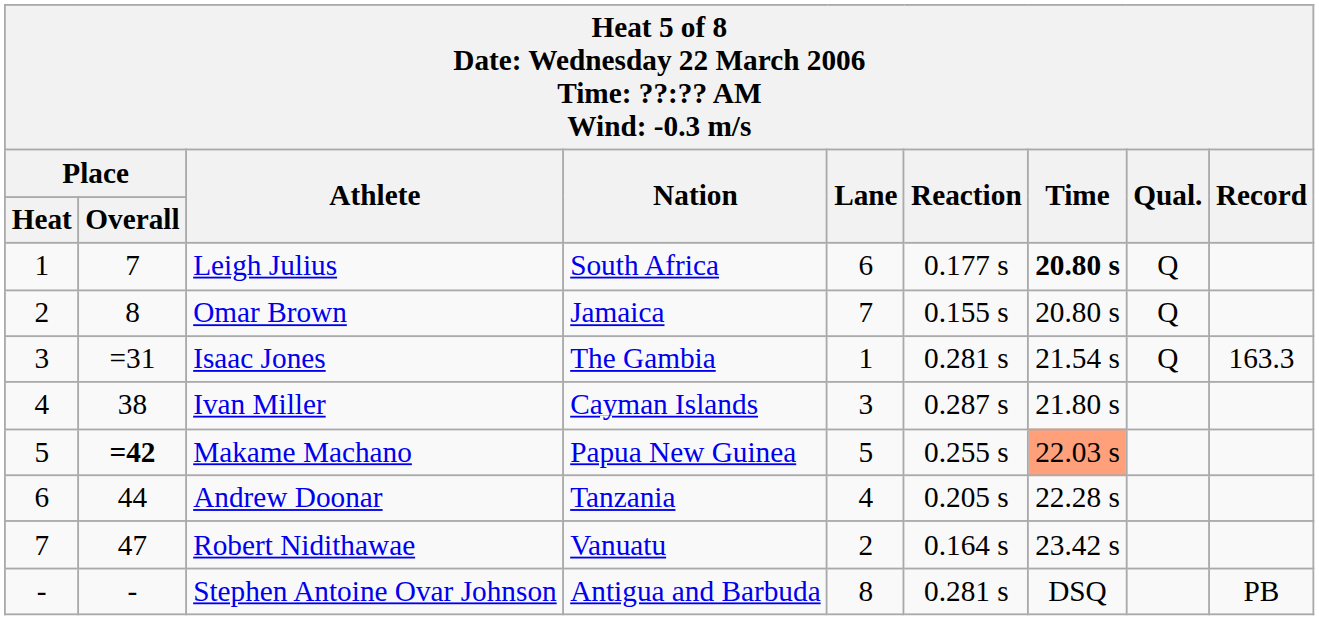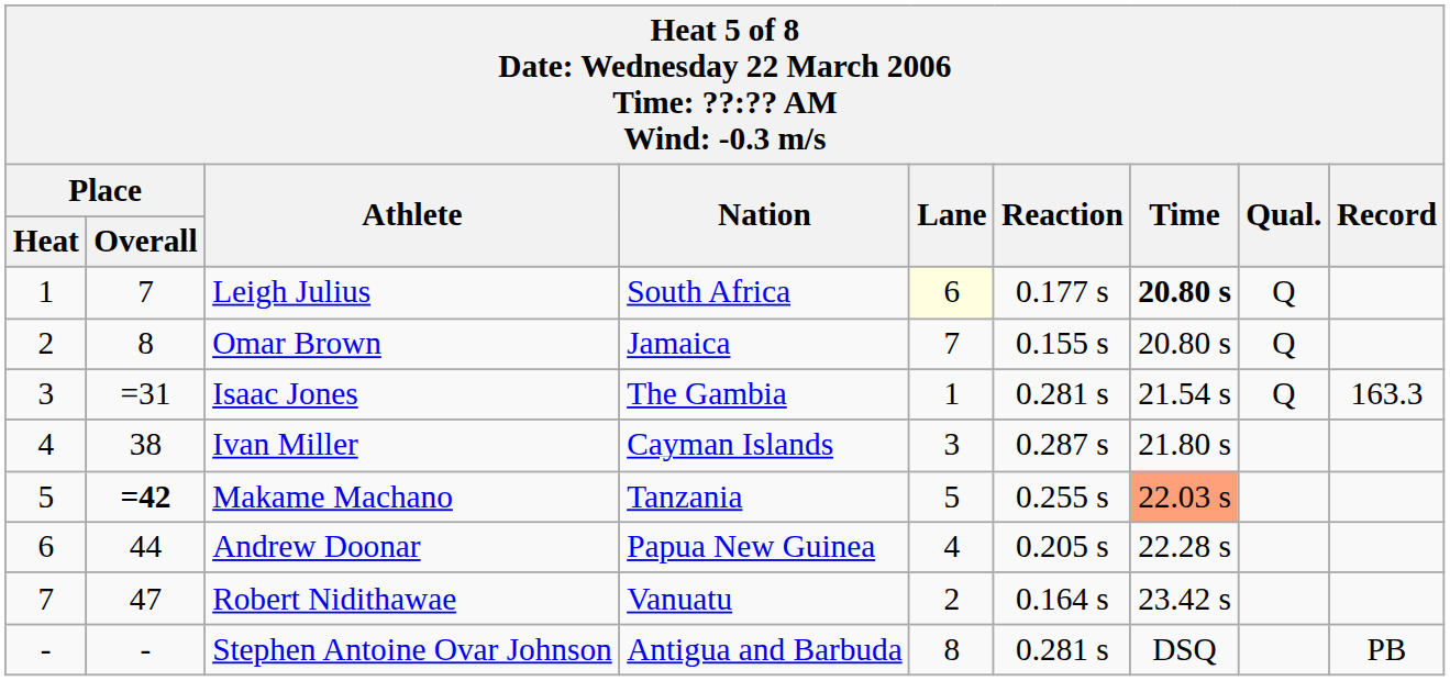Leigh Julius | Lane: no background -> lightyellow background
Makame Machano | Nation: Papua New Guinea -> Tanzania
Andrew Doonar | Nation: Tanzania -> Papua New Guinea
